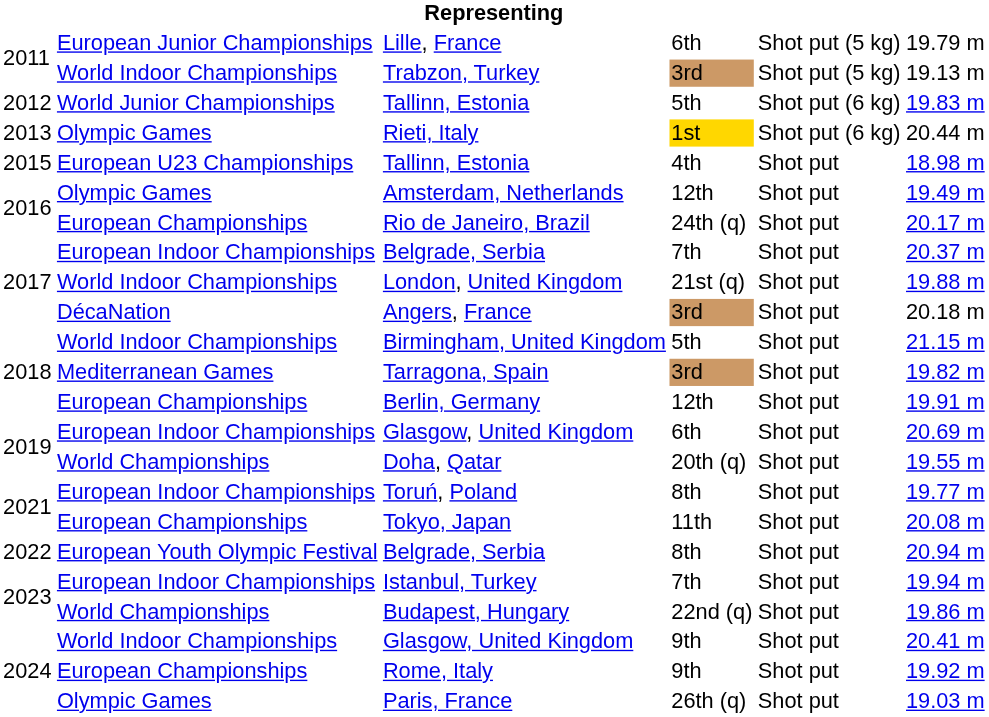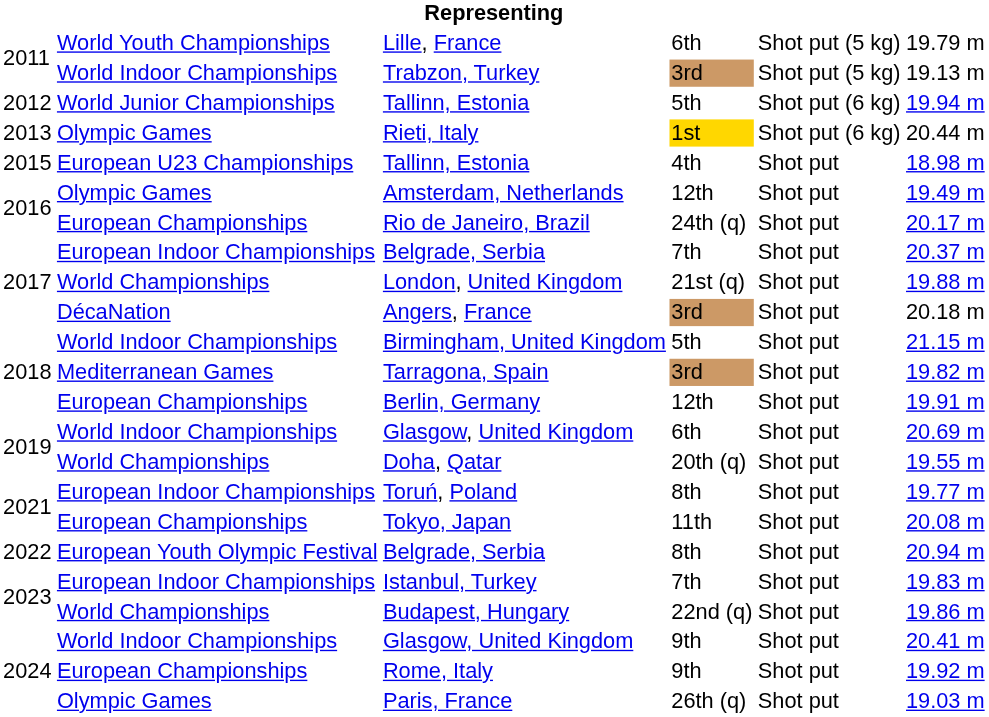Lille, France | column 2: European Junior Championships -> World Youth Championships
Tallinn, Estonia / 5th | column 6: 19.83 m -> 19.94 m
London, United Kingdom | column 2: World Indoor Championships -> World Championships
Glasgow, United Kingdom / 6th | column 2: European Indoor Championships -> World Indoor Championships
Istanbul, Turkey | column 6: 19.94 m -> 19.83 m
